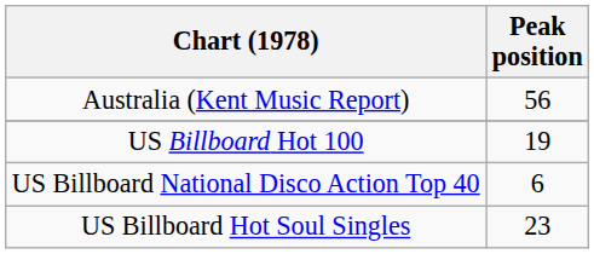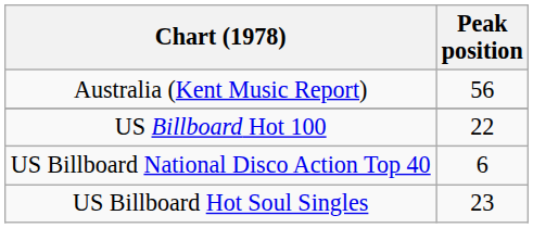US Billboard Hot 100 | Peak position: 19 -> 22
